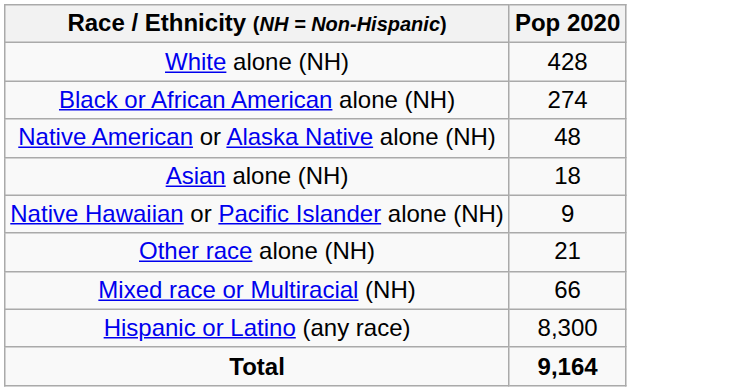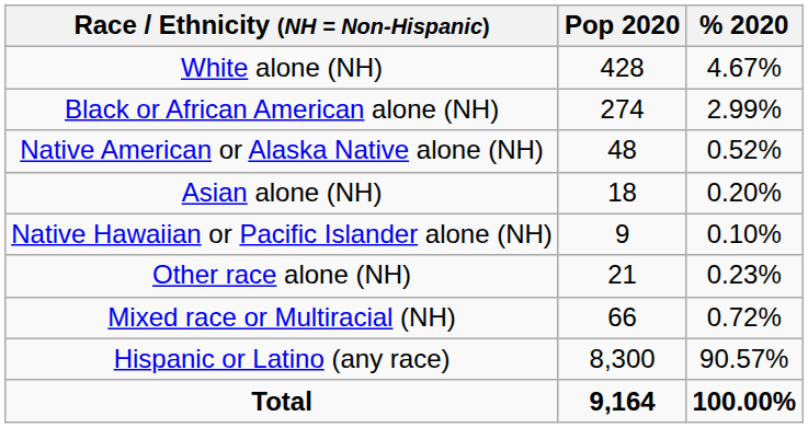+ column: % 2020 | 4.67% | 2.99% | 0.52% | 0.20% | 0.10% | 0.23% | 0.72% | 90.57% | 100.00%
